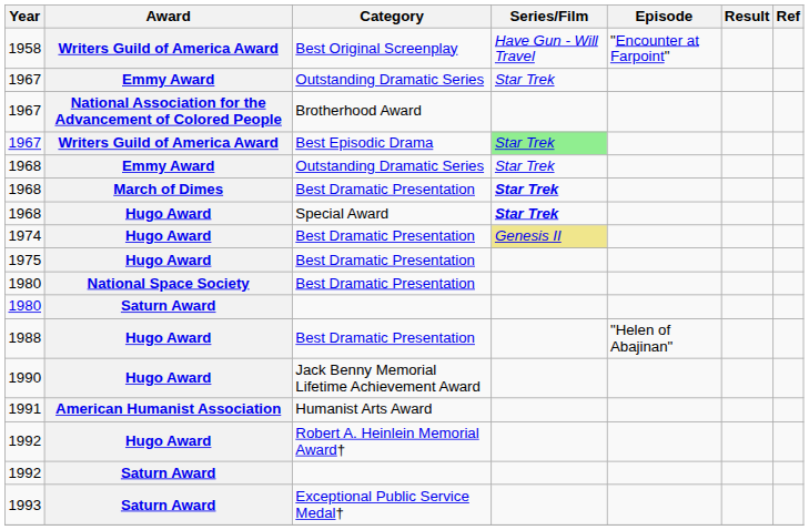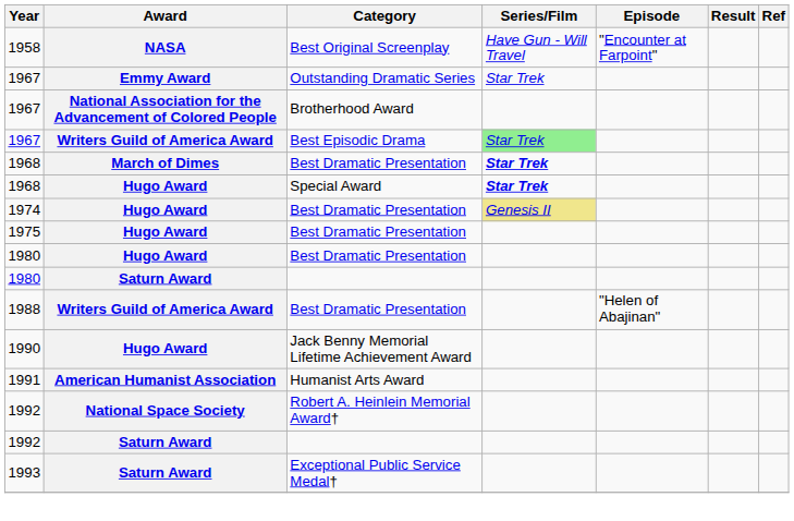1958 | Award: Writers Guild of America Award -> NASA
- row: 1968 | Emmy Award | Outstanding Dramatic Series | Star Trek
1980 / Best Dramatic Presentation | Award: National Space Society -> Hugo Award
1988 | Award: Hugo Award -> Writers Guild of America Award
1992 / Robert A. Heinlein Memorial Award† | Award: Hugo Award -> National Space Society
